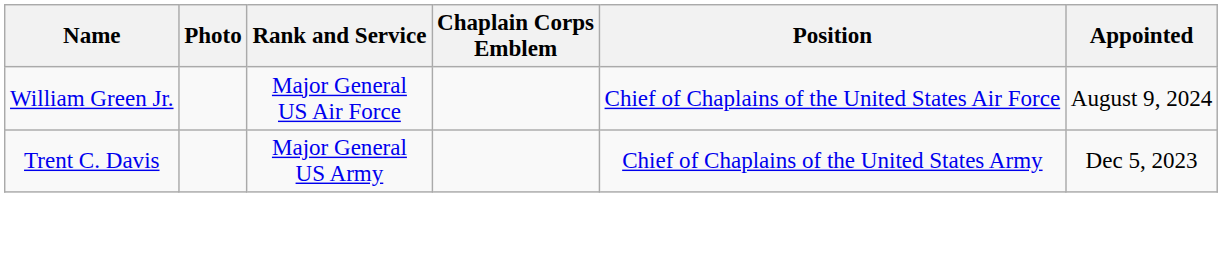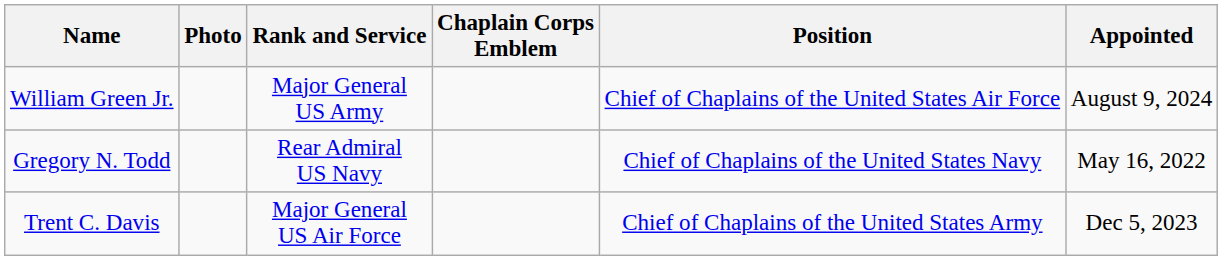William Green Jr. | Rank and Service: Major General US Air Force -> Major General US Army
+ row: Gregory N. Todd | Rear Admiral US Navy | Chief of Chaplains of the United States Navy | May 16, 2022
Trent C. Davis | Rank and Service: Major General US Army -> Major General US Air Force
